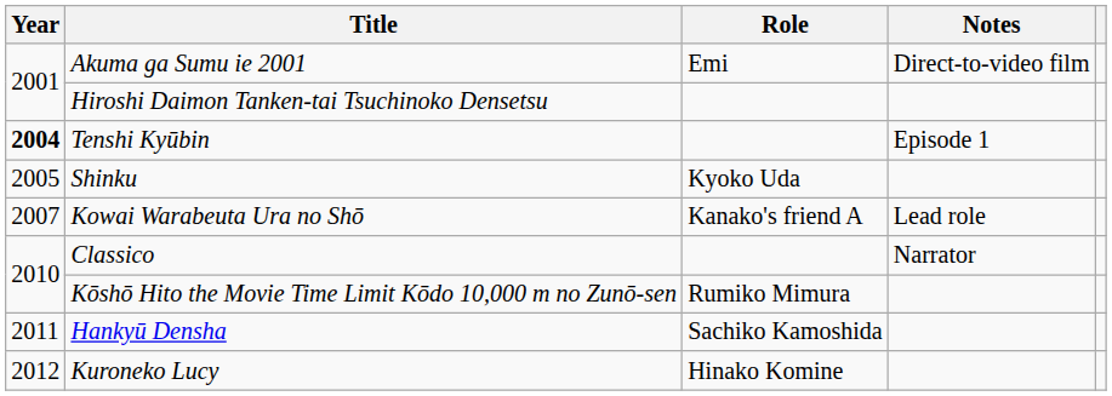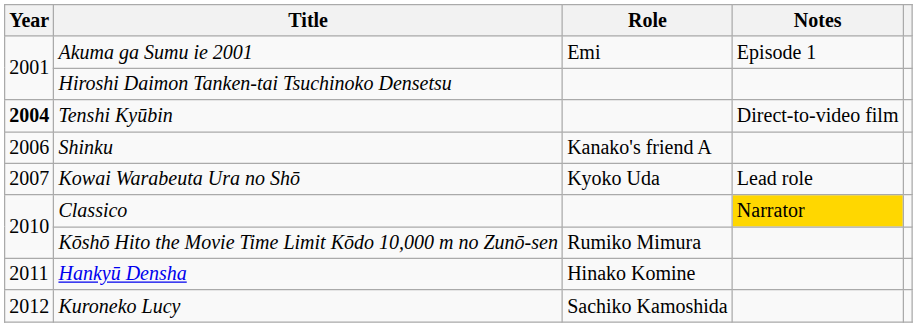Akuma ga Sumu ie 2001 | Notes: Direct-to-video film -> Episode 1
Tenshi Kyūbin | Notes: Episode 1 -> Direct-to-video film
Shinku | Year: 2005 -> 2006
Shinku | Role: Kyoko Uda -> Kanako's friend A
Kowai Warabeuta Ura no Shō | Role: Kanako's friend A -> Kyoko Uda
Classico | Notes: no background -> gold background
Hankyū Densha | Role: Sachiko Kamoshida -> Hinako Komine
Kuroneko Lucy | Role: Hinako Komine -> Sachiko Kamoshida
